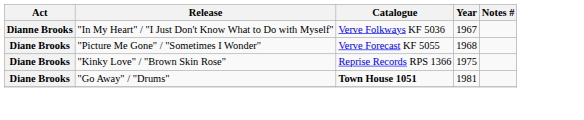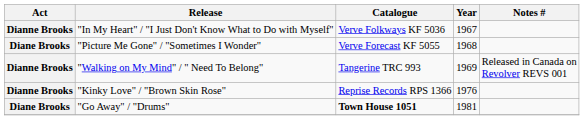+ row: Dianne Brooks | "Walking on My Mind" / " Need To Belong" | Tangerine TRC 993 | 1969 | Released in Canada on Revolver REVS 001
"Kinky Love" / "Brown Skin Rose" | Act: Diane Brooks -> Dianne Brooks
"Kinky Love" / "Brown Skin Rose" | Year: 1975 -> 1976
